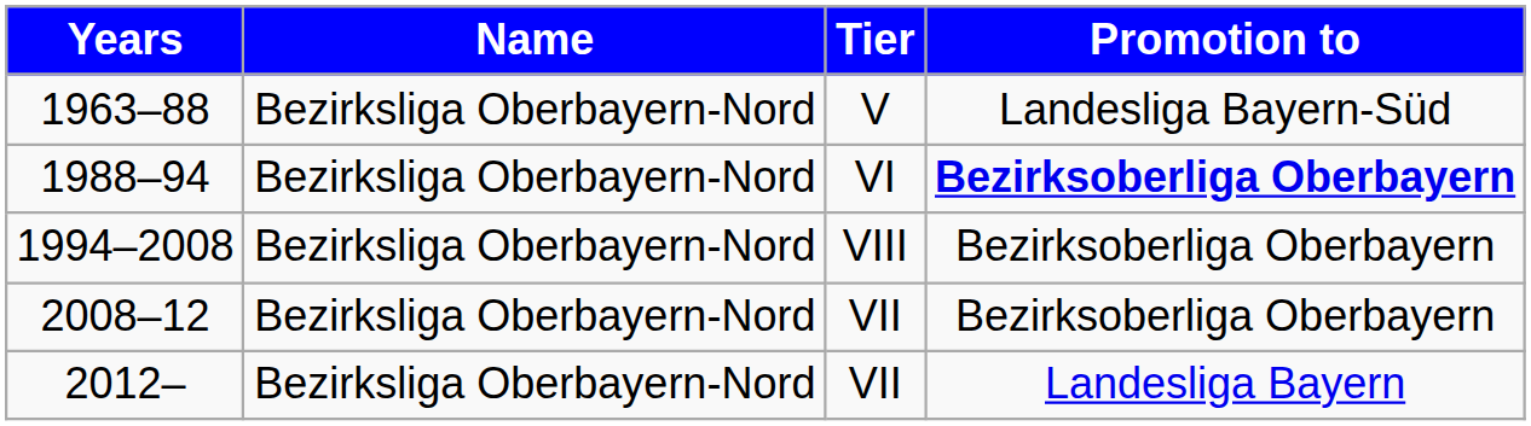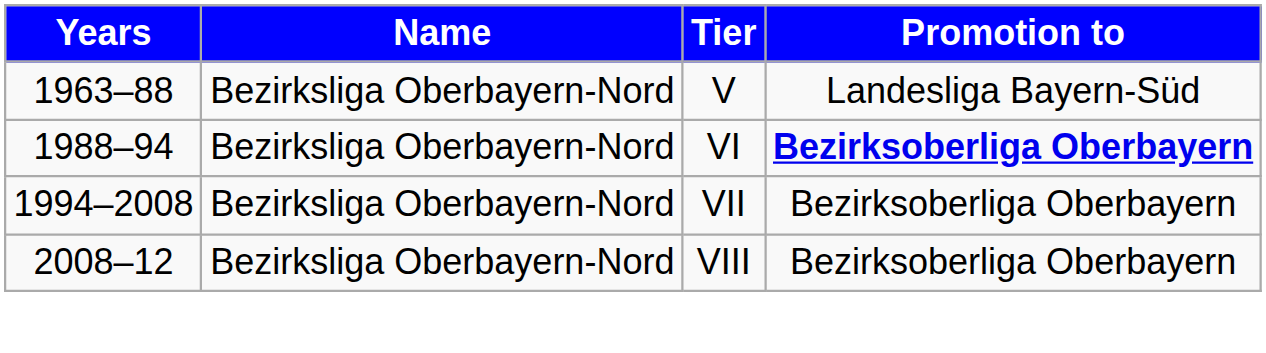1994–2008 | Tier: VIII -> VII
2008–12 | Tier: VII -> VIII
- row: 2012– | Bezirksliga Oberbayern-Nord | VII | Landesliga Bayern
